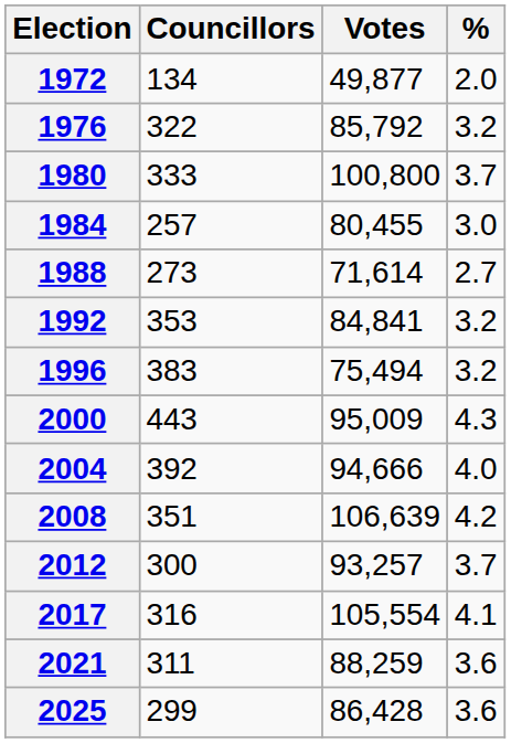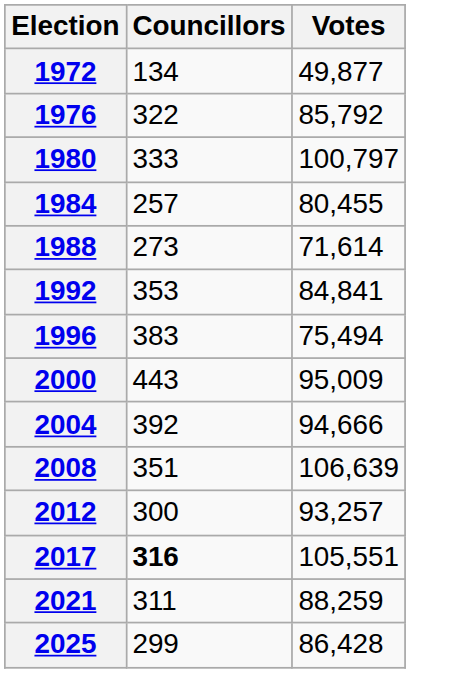- column: % | 2.0 | 3.2 | 3.7 | 3.0 | 2.7 | 3.2 | 3.2 | 4.3 | 4.0 | 4.2 | 3.7 | 4.1 | 3.6 | 3.6
1980 | Votes: 100,800 -> 100,797
2017 | Councillors: normal -> bold
2017 | Votes: 105,554 -> 105,551
